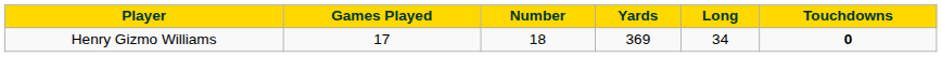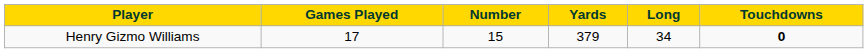Henry Gizmo Williams | Number: 18 -> 15
Henry Gizmo Williams | Yards: 369 -> 379
